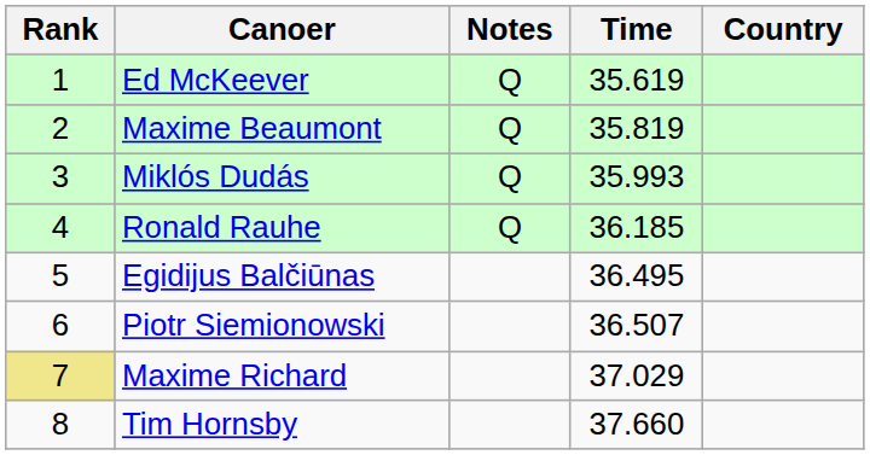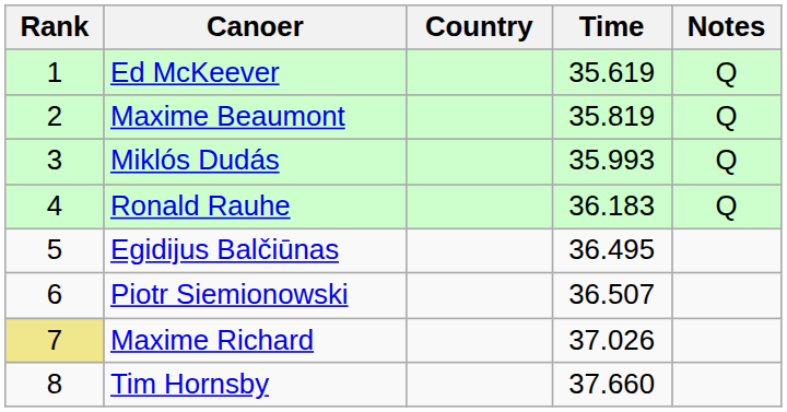columns swapped: Country <-> Notes
Ronald Rauhe | Time: 36.185 -> 36.183
Maxime Richard | Time: 37.029 -> 37.026
